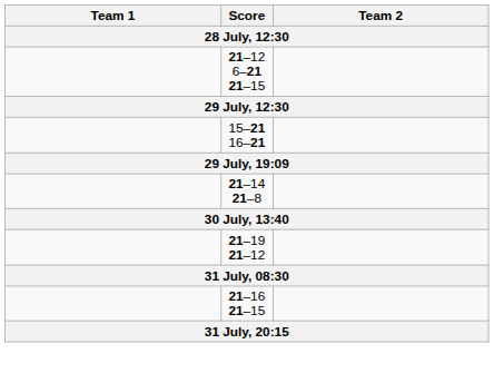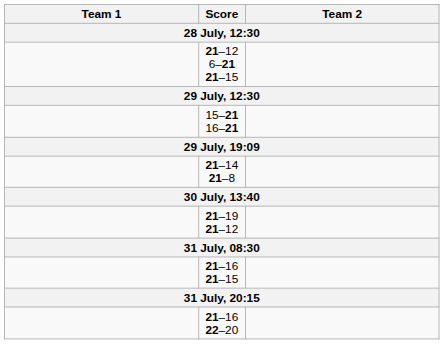+ row: 21–16 22–20
